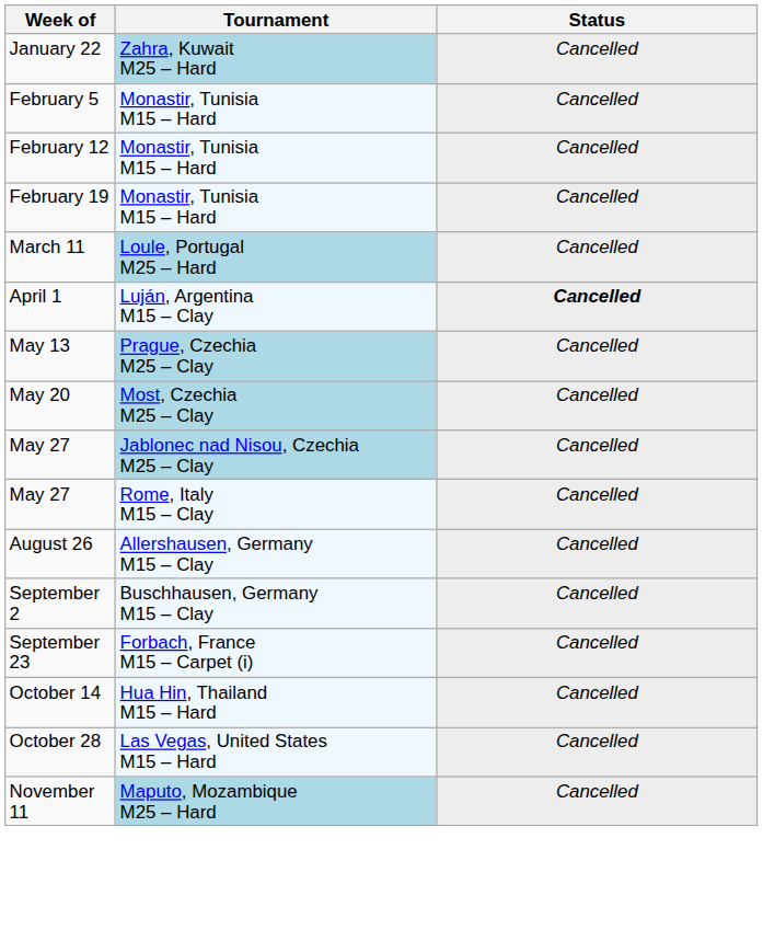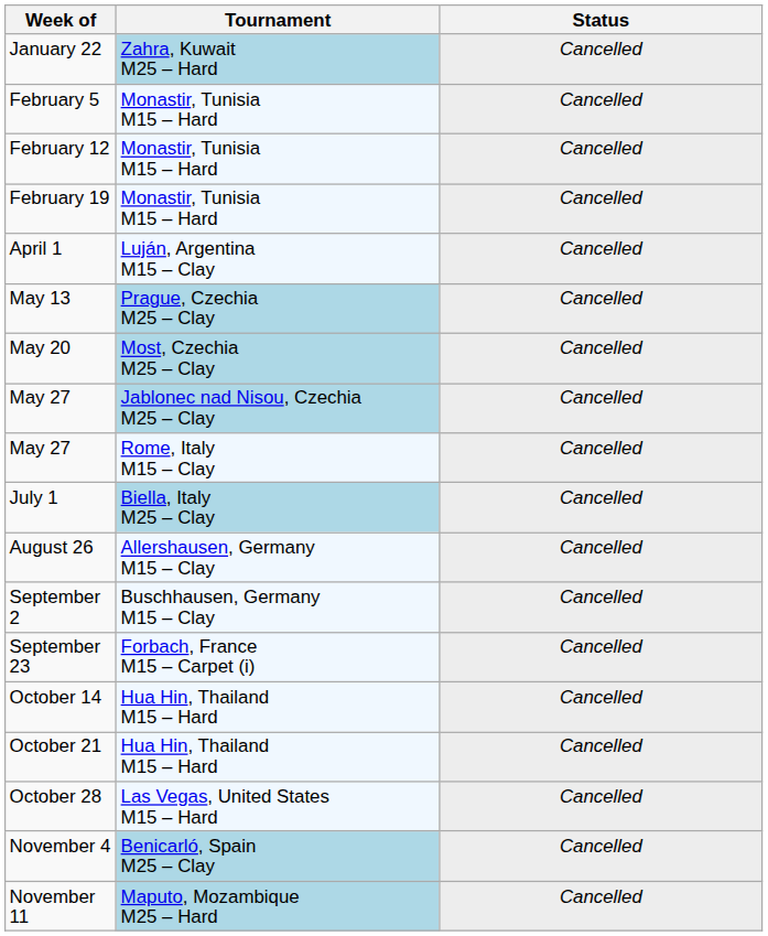- row: March 11 | Loule, Portugal M25 – Hard | Cancelled
April 1 | Status: bold -> normal
+ row: July 1 | Biella, Italy M25 – Clay | Cancelled
+ row: October 21 | Hua Hin, Thailand M15 – Hard | Cancelled
+ row: November 4 | Benicarló, Spain M25 – Clay | Cancelled
